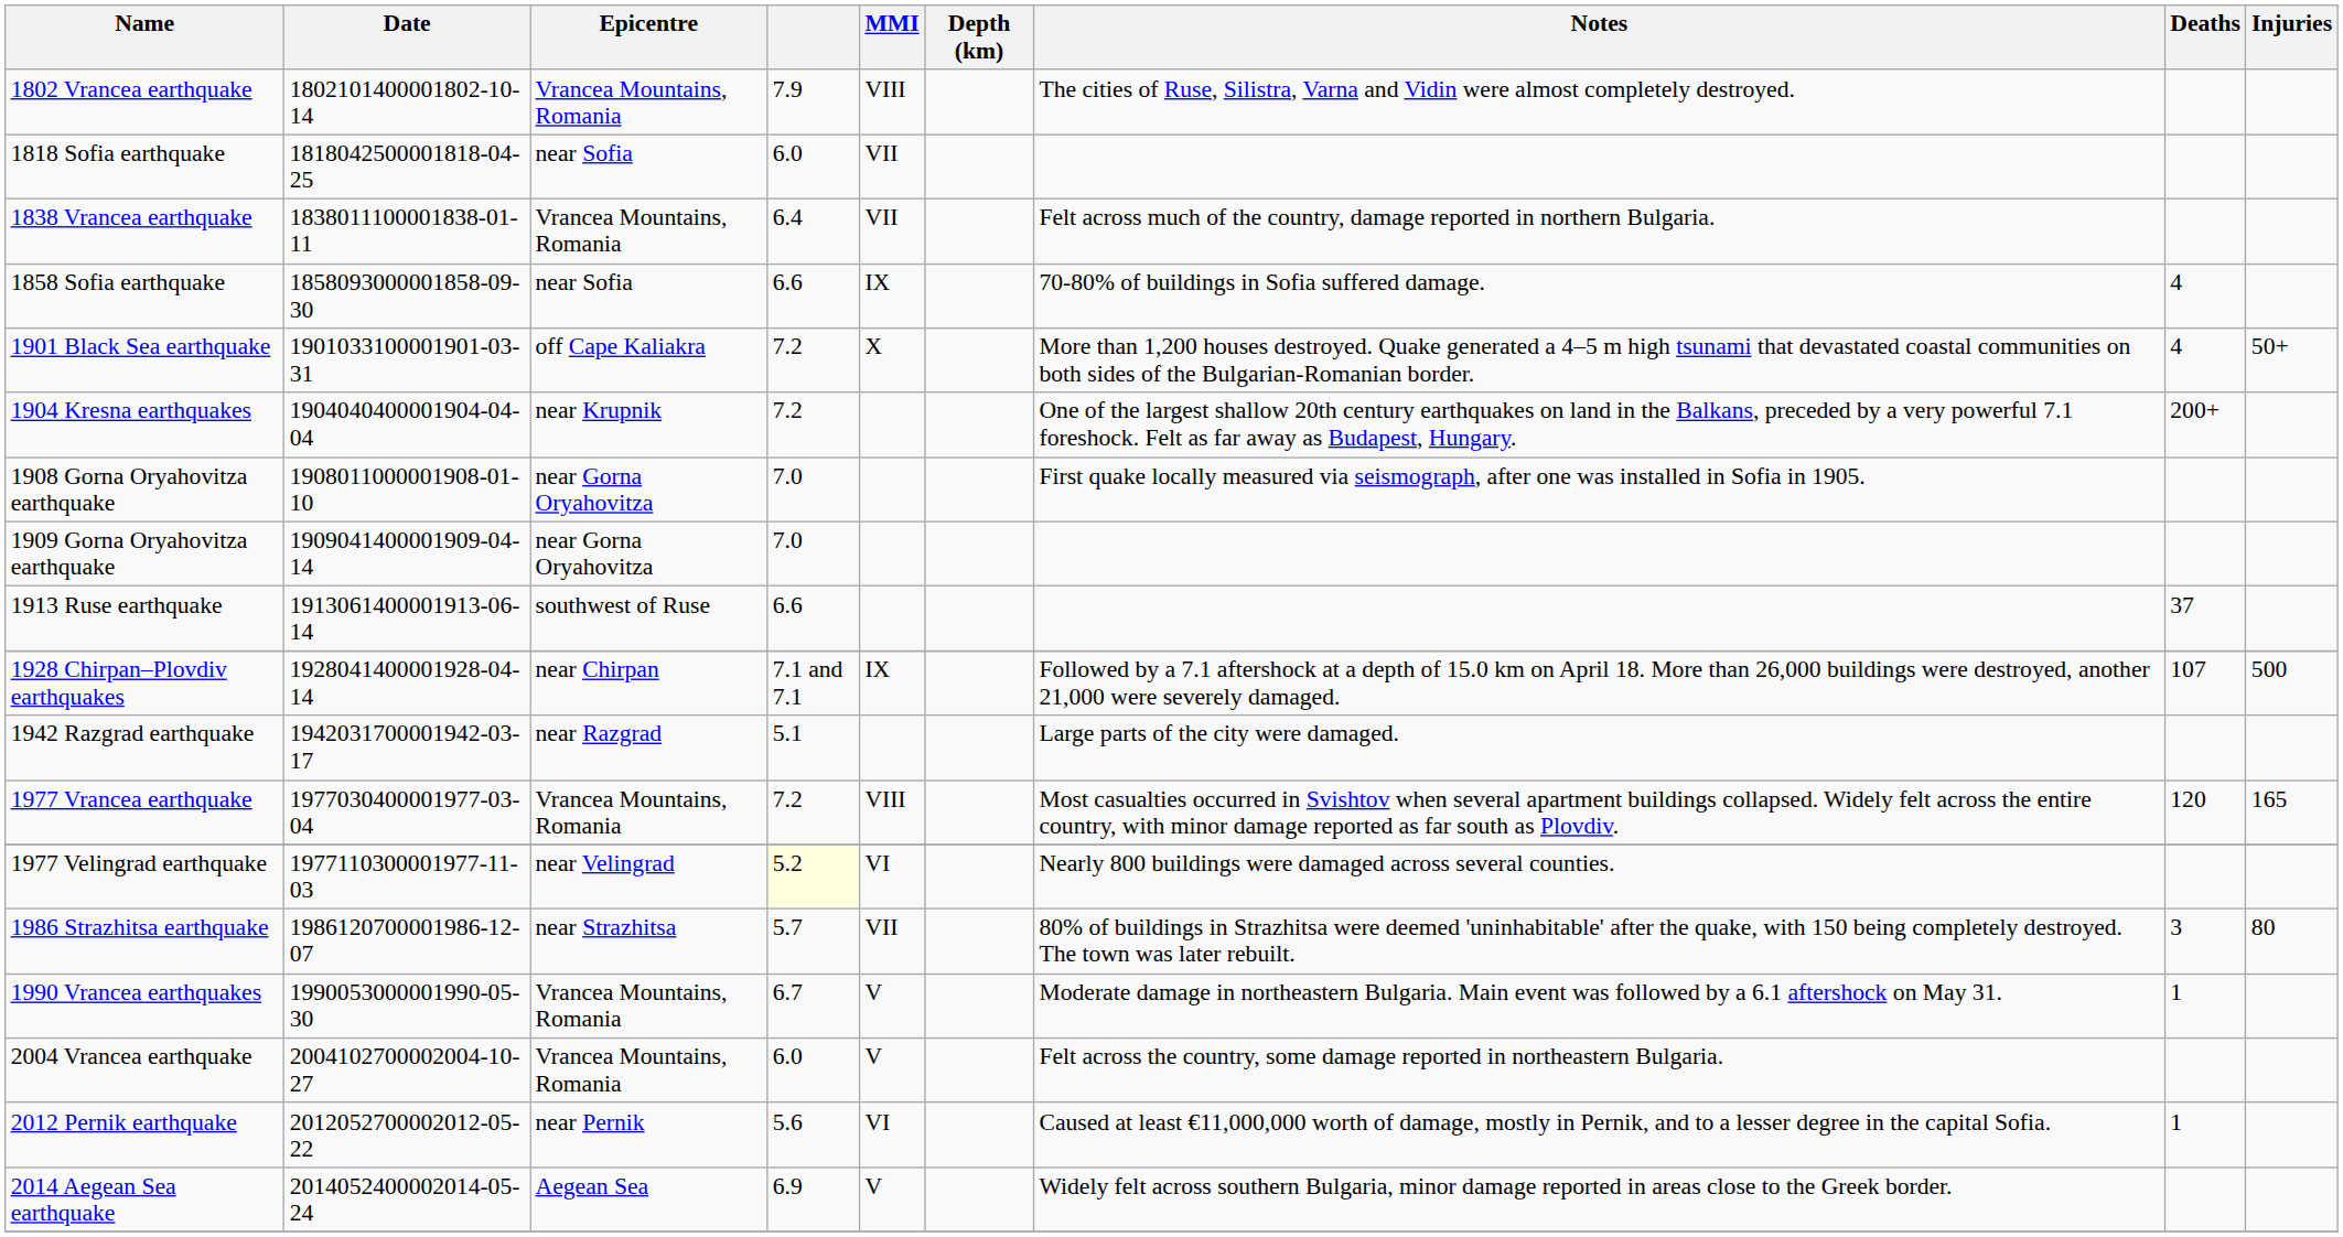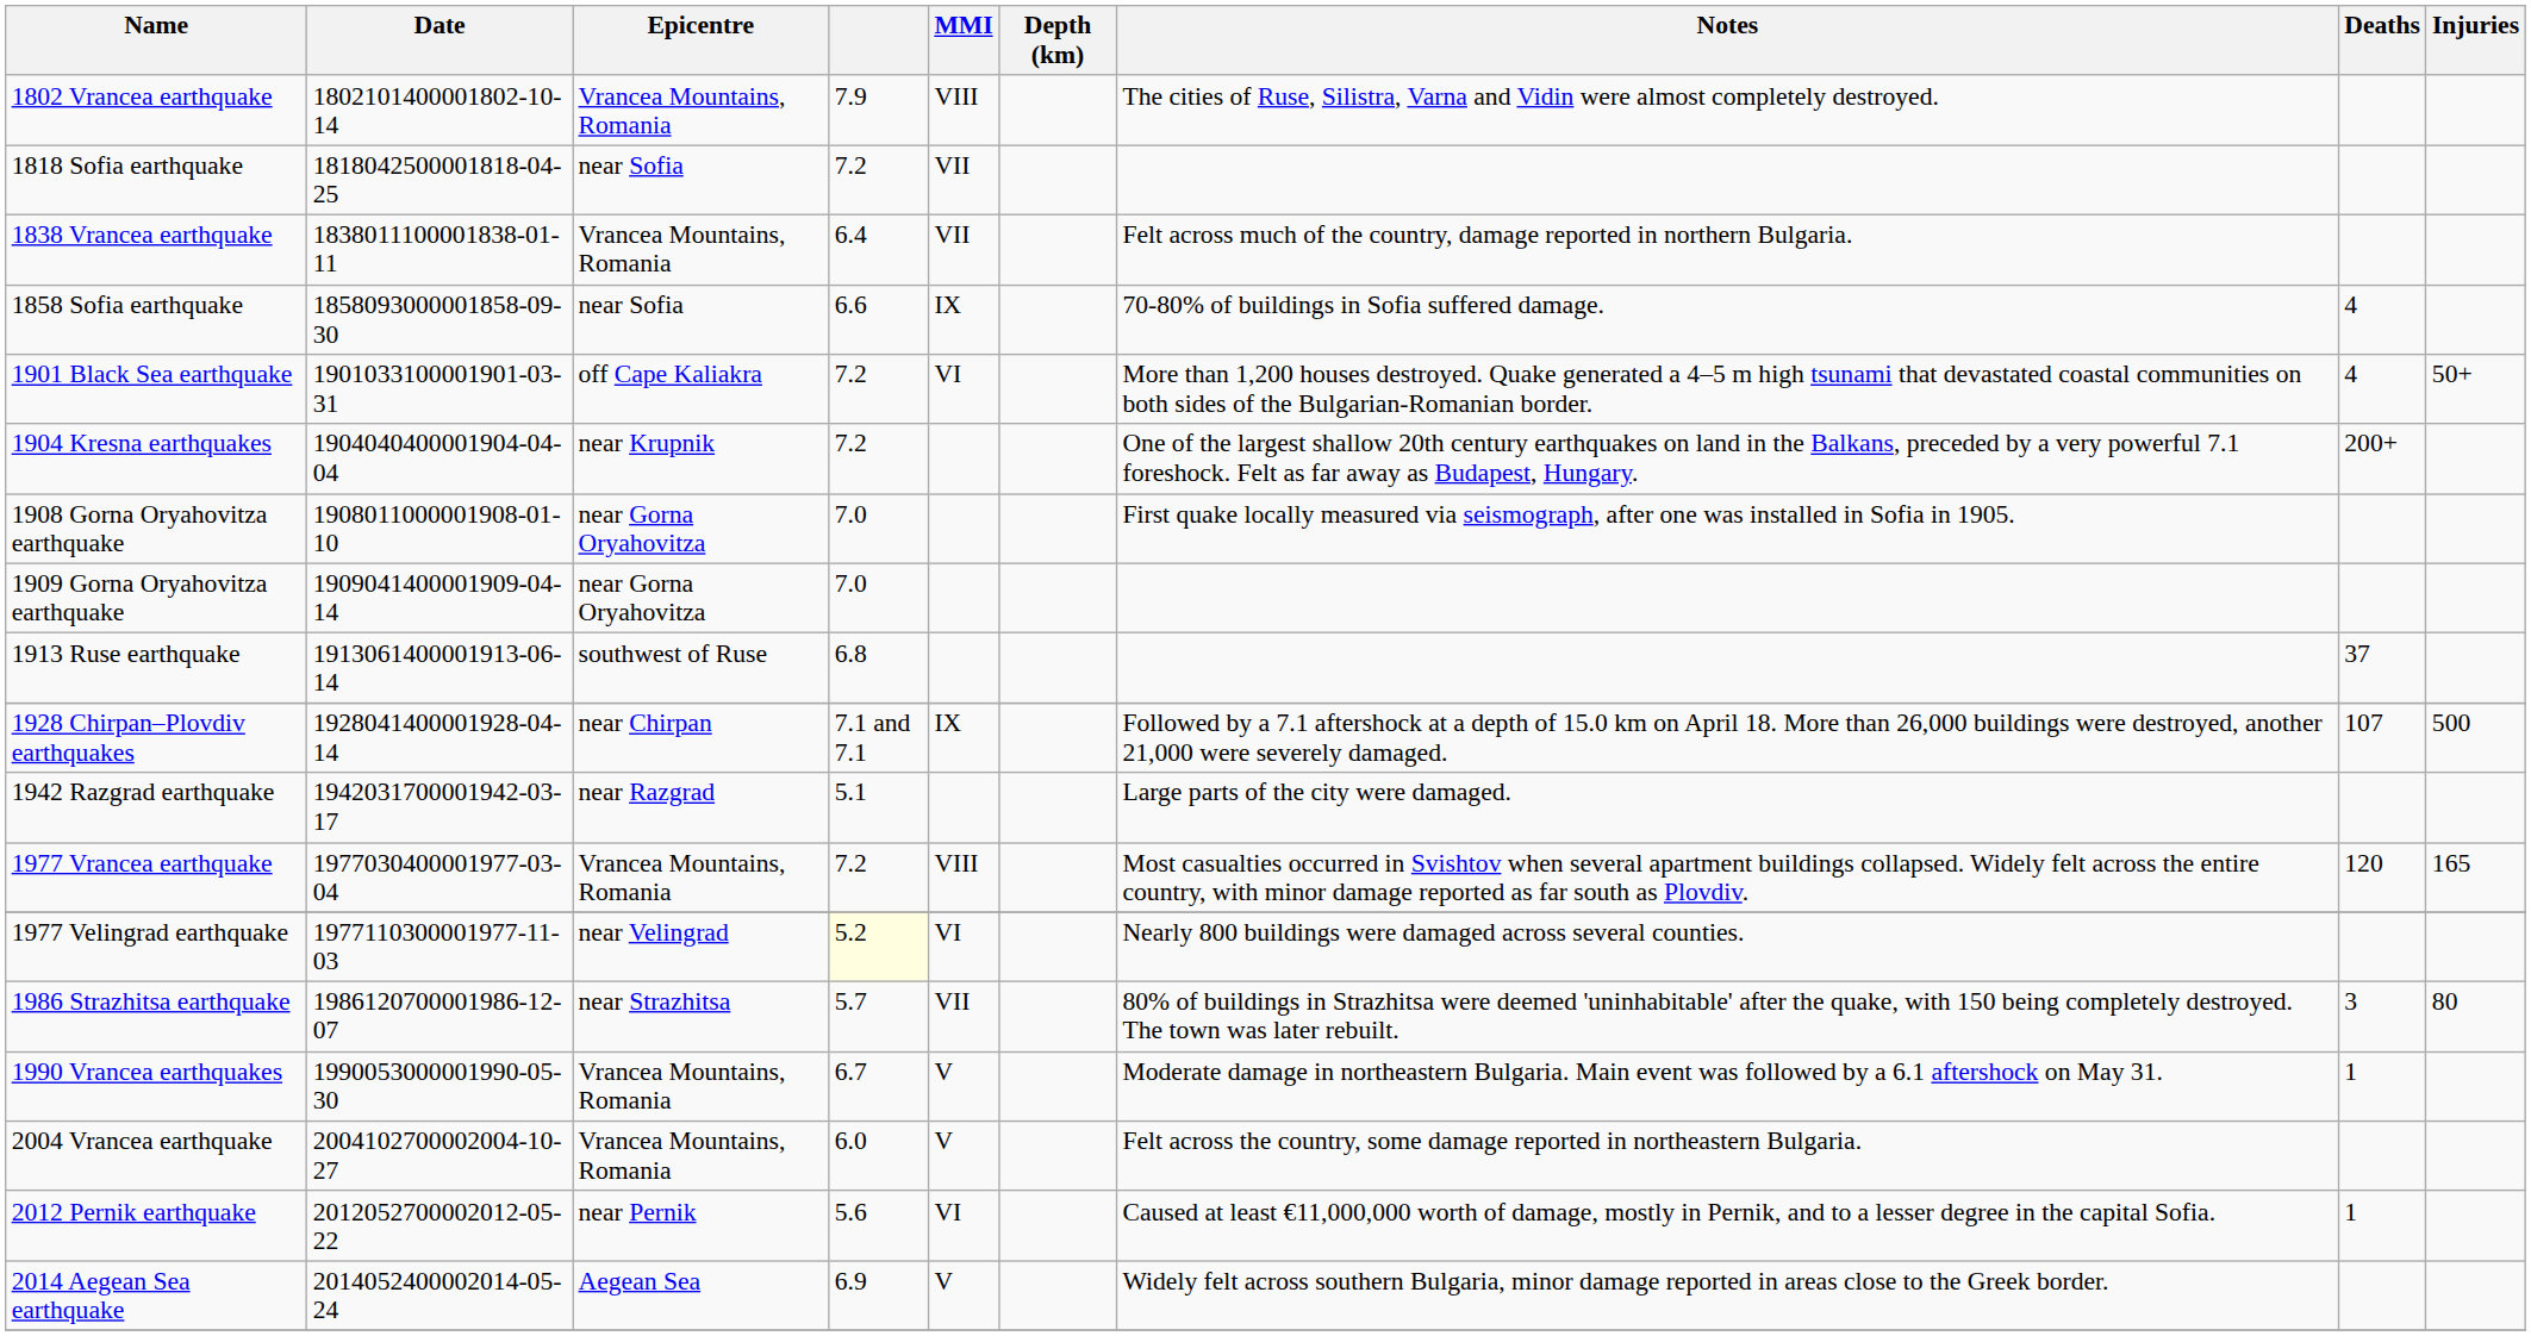1818 Sofia earthquake | column 4: 6.0 -> 7.2
1901 Black Sea earthquake | MMI: X -> VI
1913 Ruse earthquake | column 4: 6.6 -> 6.8
